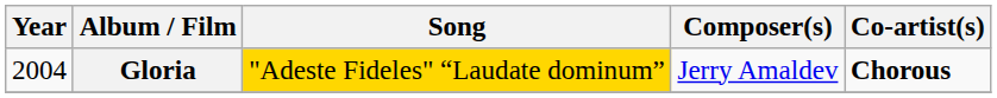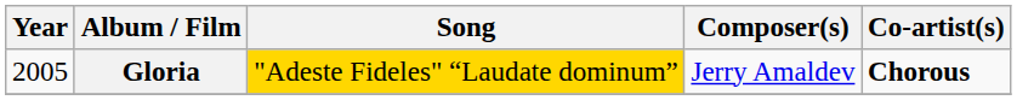Gloria | Year: 2004 -> 2005
